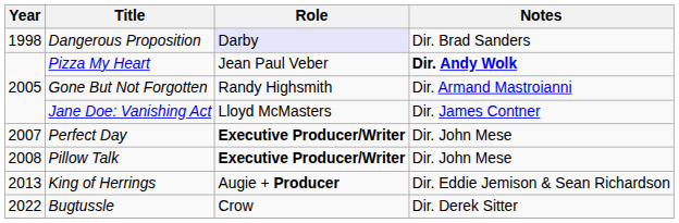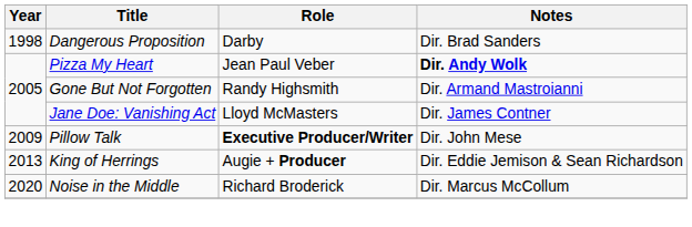Dangerous Proposition | Role: lavender background -> no background
- row: 2007 | Perfect Day | Executive Producer/Writer | Dir. John Mese
Pillow Talk | Year: 2008 -> 2009
+ row: 2020 | Noise in the Middle | Richard Broderick | Dir. Marcus McCollum
- row: 2022 | Bugtussle | Crow | Dir. Derek Sitter
